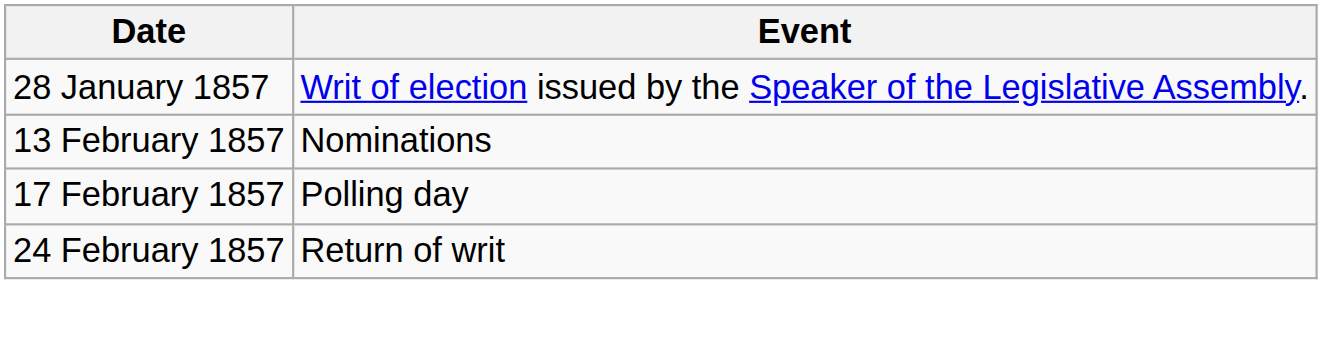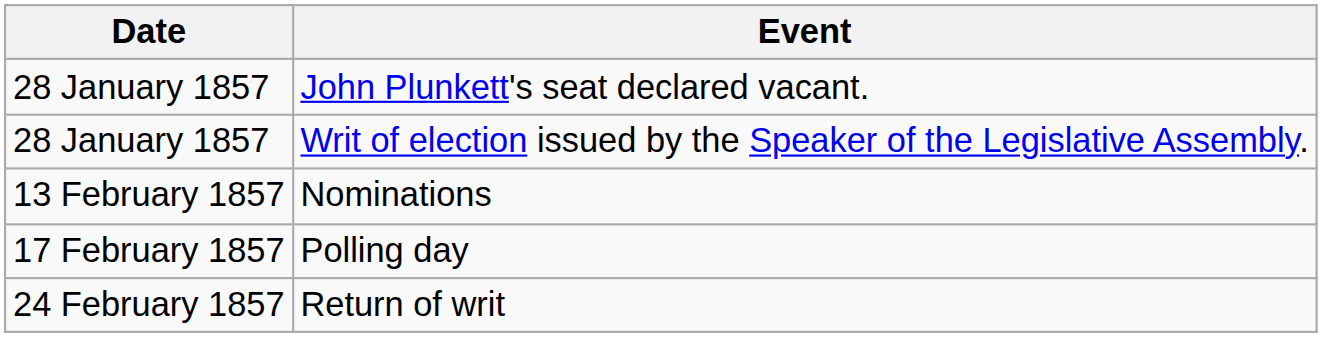+ row: 28 January 1857 | John Plunkett's seat declared vacant.
